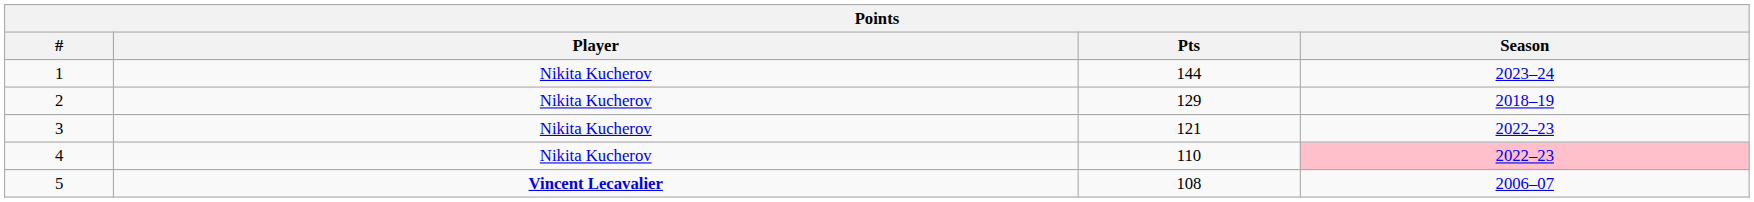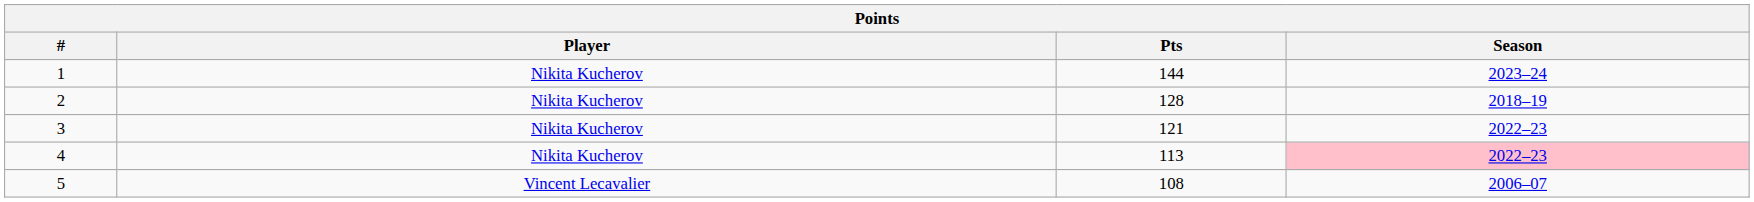2 | Pts: 129 -> 128
4 | Pts: 110 -> 113
5 | Player: bold -> normal
